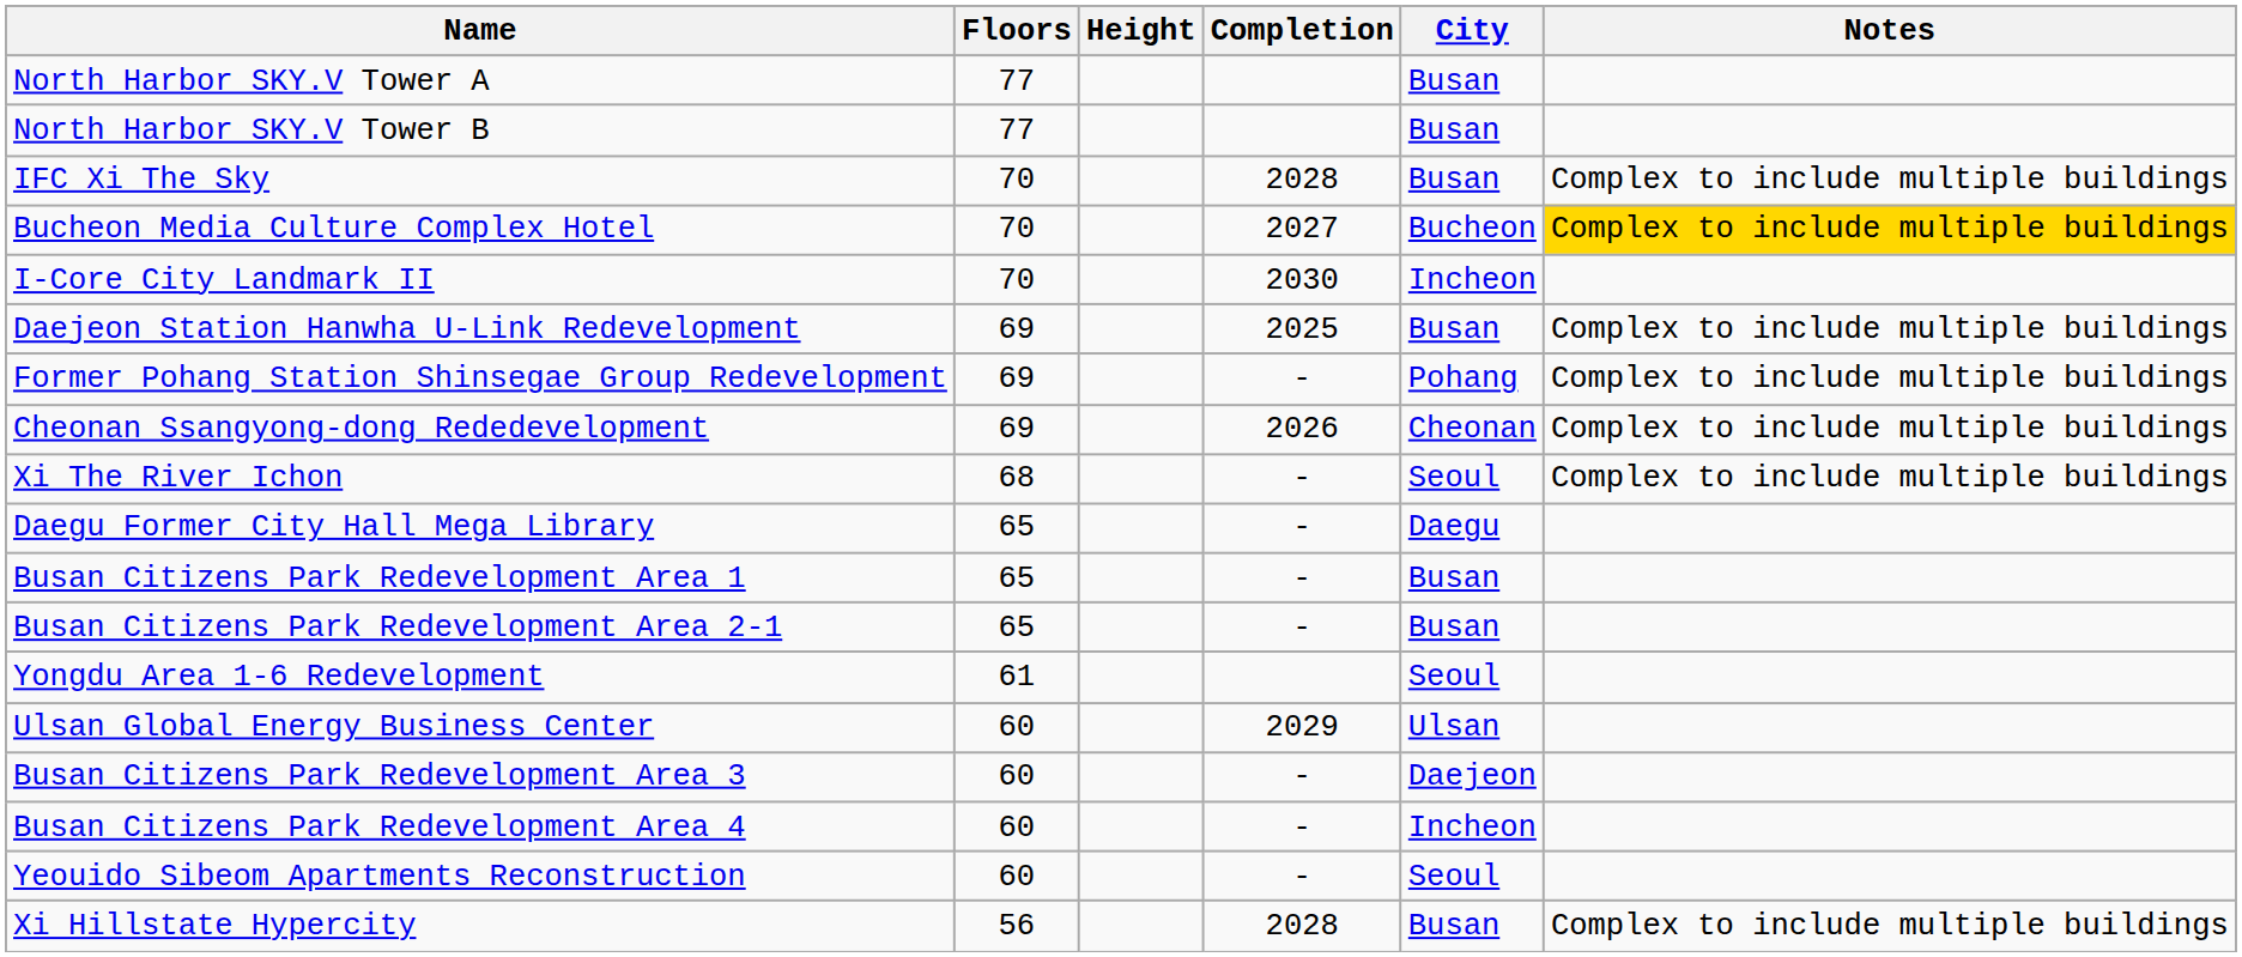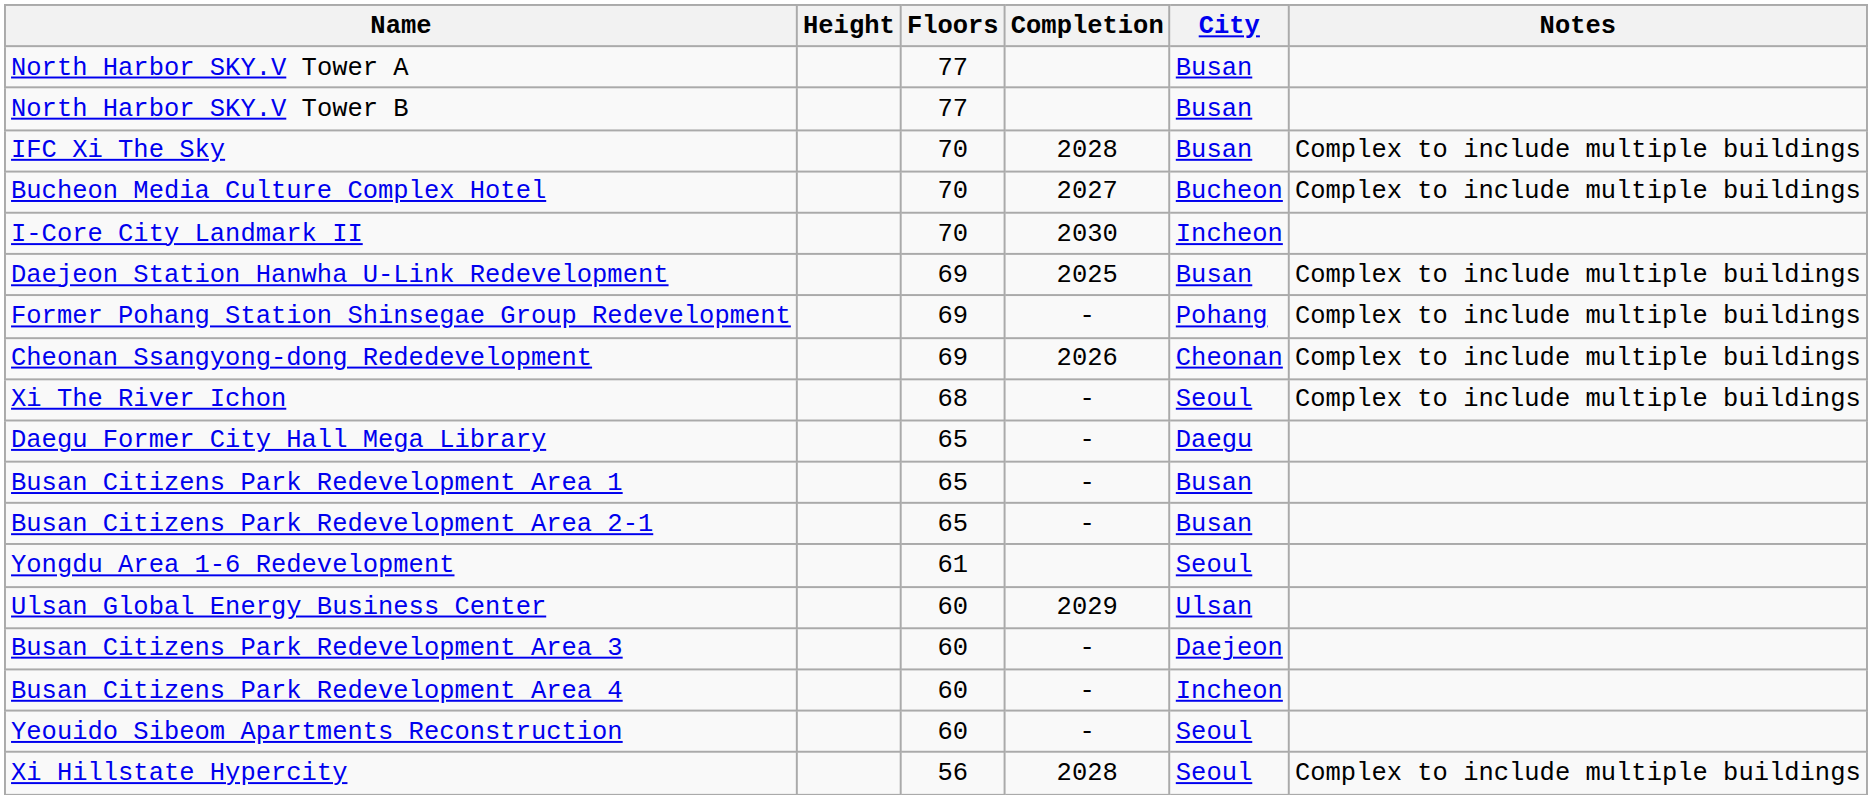columns swapped: Height <-> Floors
Bucheon Media Culture Complex Hotel | Notes: gold background -> no background
Xi Hillstate Hypercity | City: Busan -> Seoul
